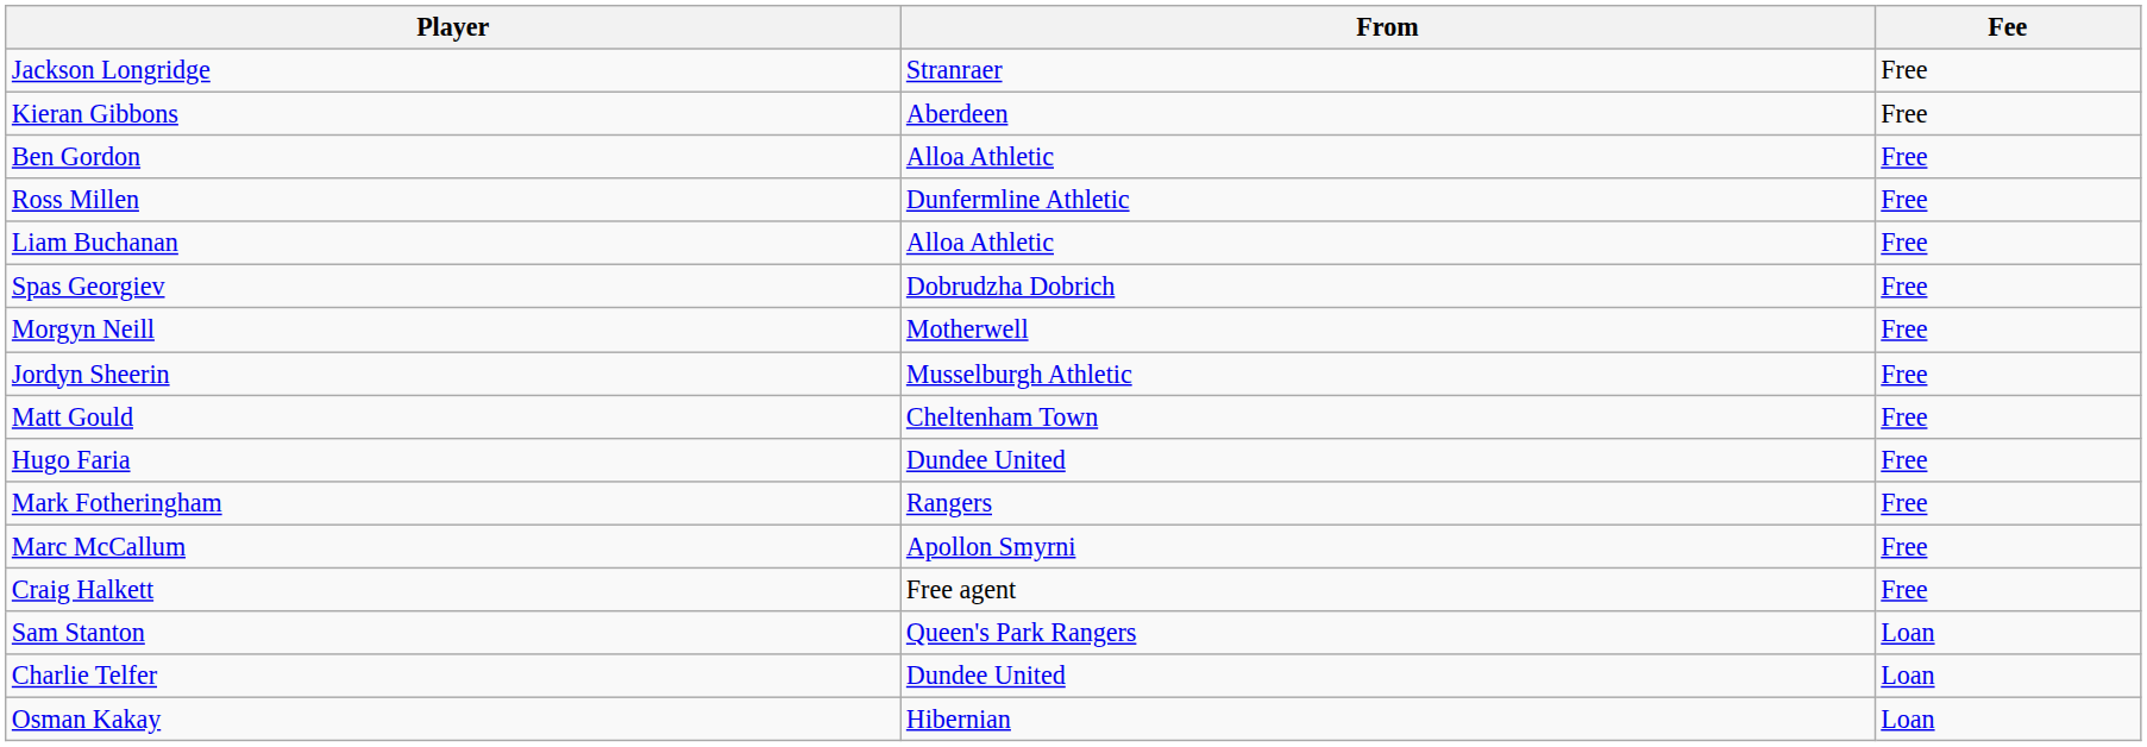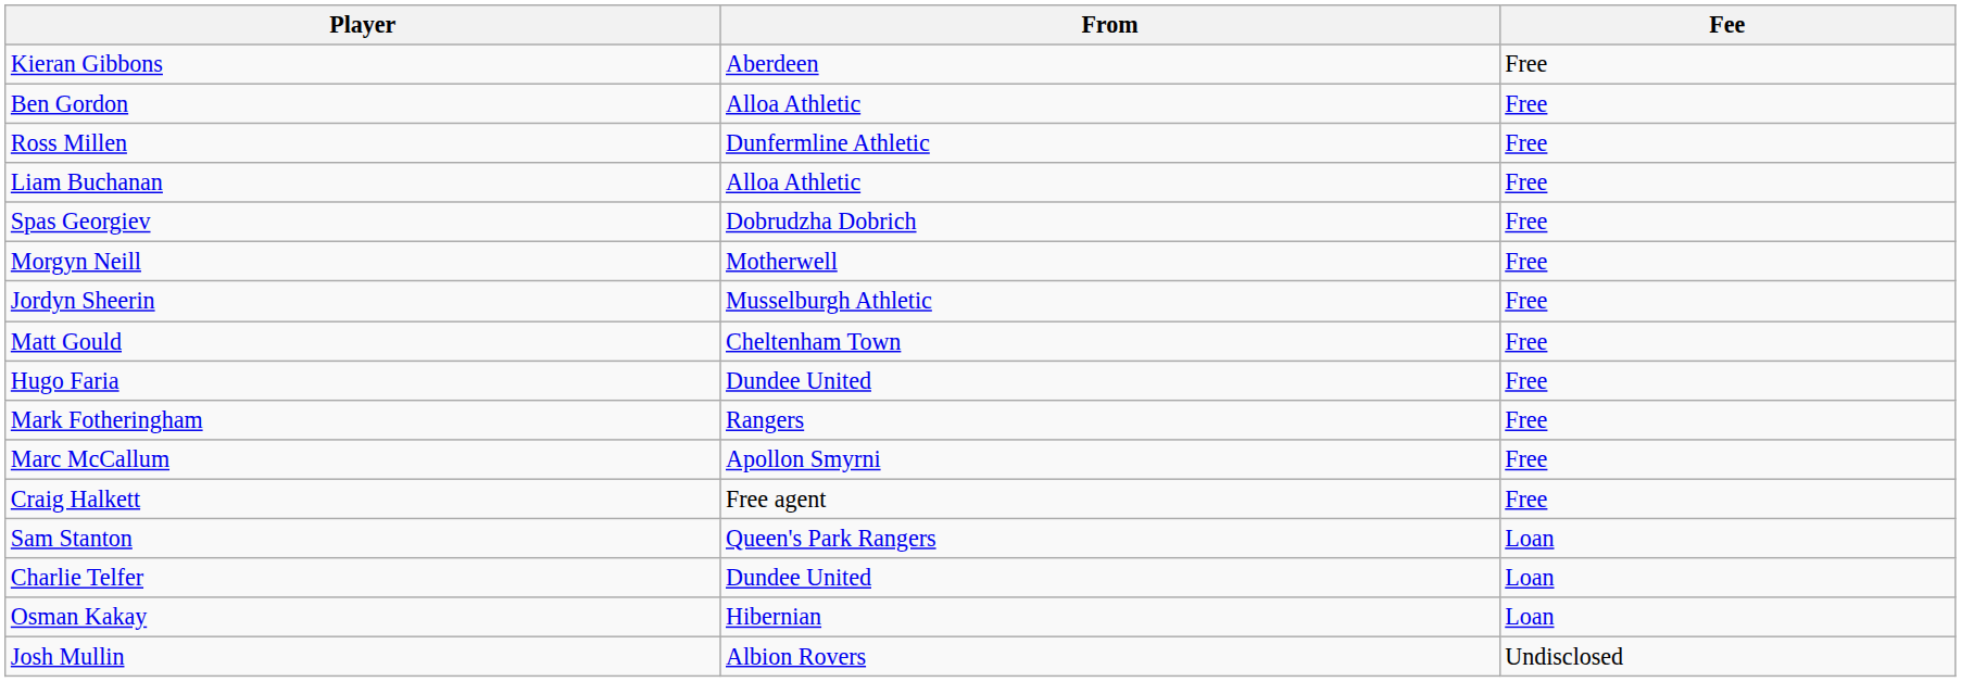- row: Jackson Longridge | Stranraer | Free
+ row: Josh Mullin | Albion Rovers | Undisclosed
